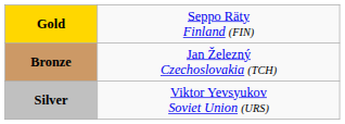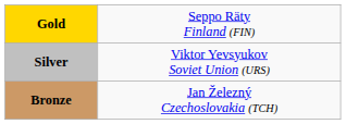rows swapped: Silver <-> Bronze
